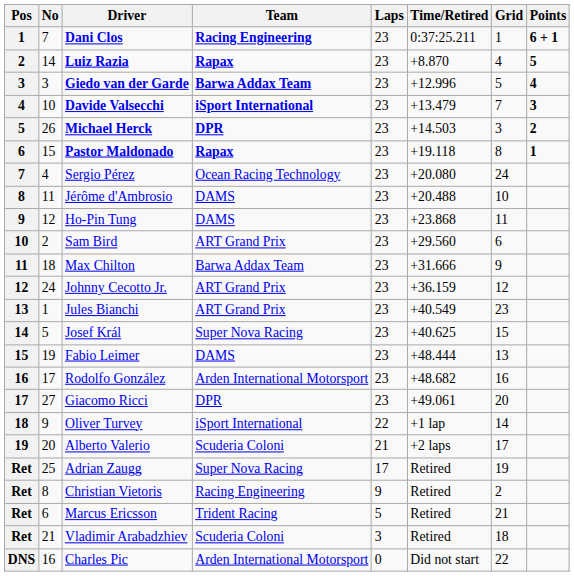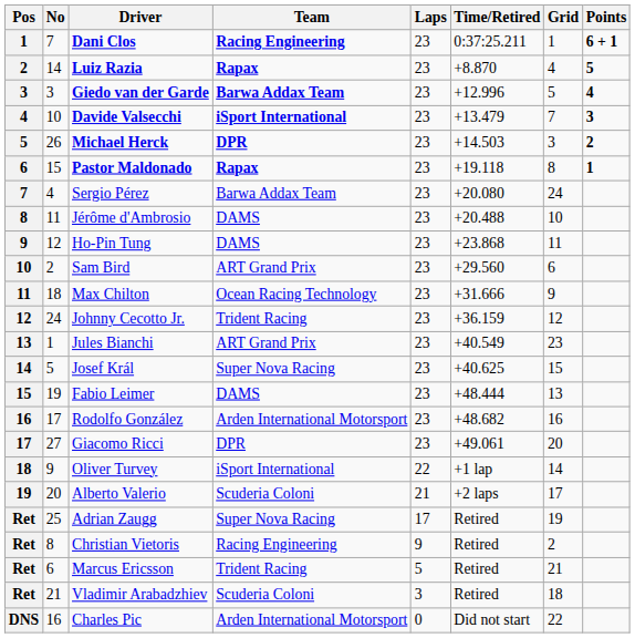Sergio Pérez | Team: Ocean Racing Technology -> Barwa Addax Team
Max Chilton | Team: Barwa Addax Team -> Ocean Racing Technology
Johnny Cecotto Jr. | Team: ART Grand Prix -> Trident Racing
